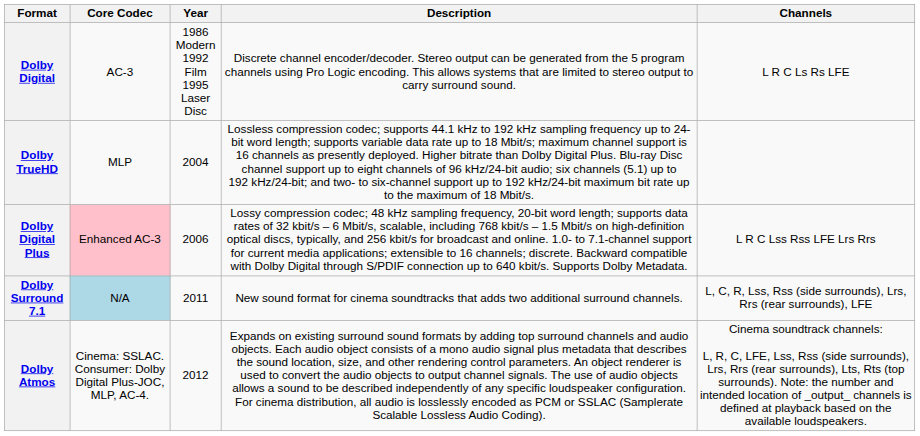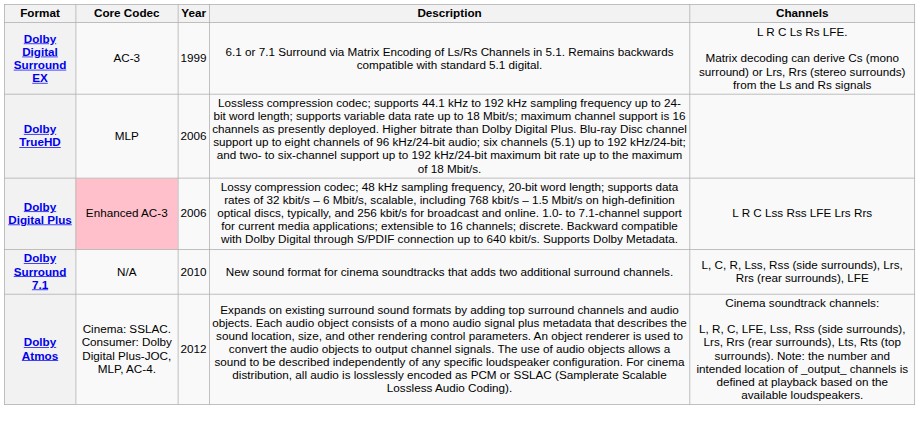- row: Dolby Digital | AC-3 | 1986 Modern 1992 Film 1995 Laser Disc | Discrete channel encoder/decoder. Stereo output can be generated from the 5 program channels using Pro Logic encoding. This allows systems that are limited to stereo output to carry surround sound. | L R C Ls Rs LFE
+ row: Dolby Digital Surround EX | AC-3 | 1999 | 6.1 or 7.1 Surround via Matrix Encoding of Ls/Rs Channels in 5.1. Remains backwards compatible with standard 5.1 digital. | L R C Ls Rs LFE. Matrix decoding can derive Cs (mono surround) or Lrs, Rrs (stereo surrounds) from the Ls and Rs signals
Dolby TrueHD | Year: 2004 -> 2006
Dolby Surround 7.1 | Core Codec: lightblue background -> no background
Dolby Surround 7.1 | Year: 2011 -> 2010
